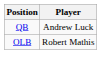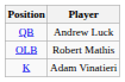+ row: K | Adam Vinatieri
